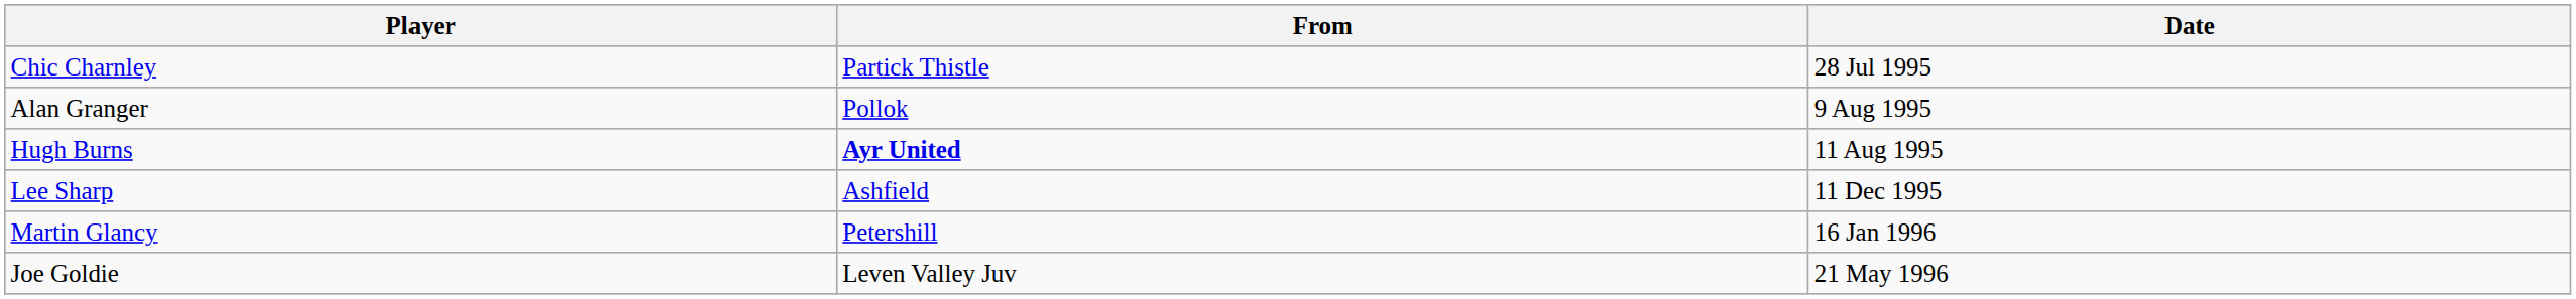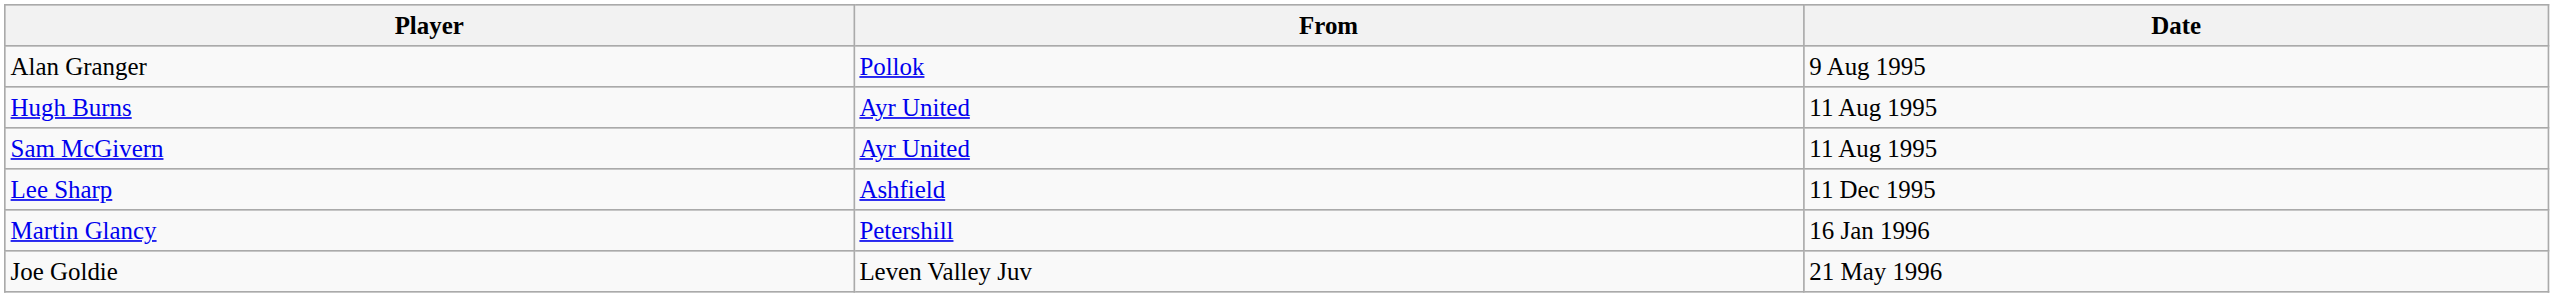- row: Chic Charnley | Partick Thistle | 28 Jul 1995
Hugh Burns | From: bold -> normal
+ row: Sam McGivern | Ayr United | 11 Aug 1995
